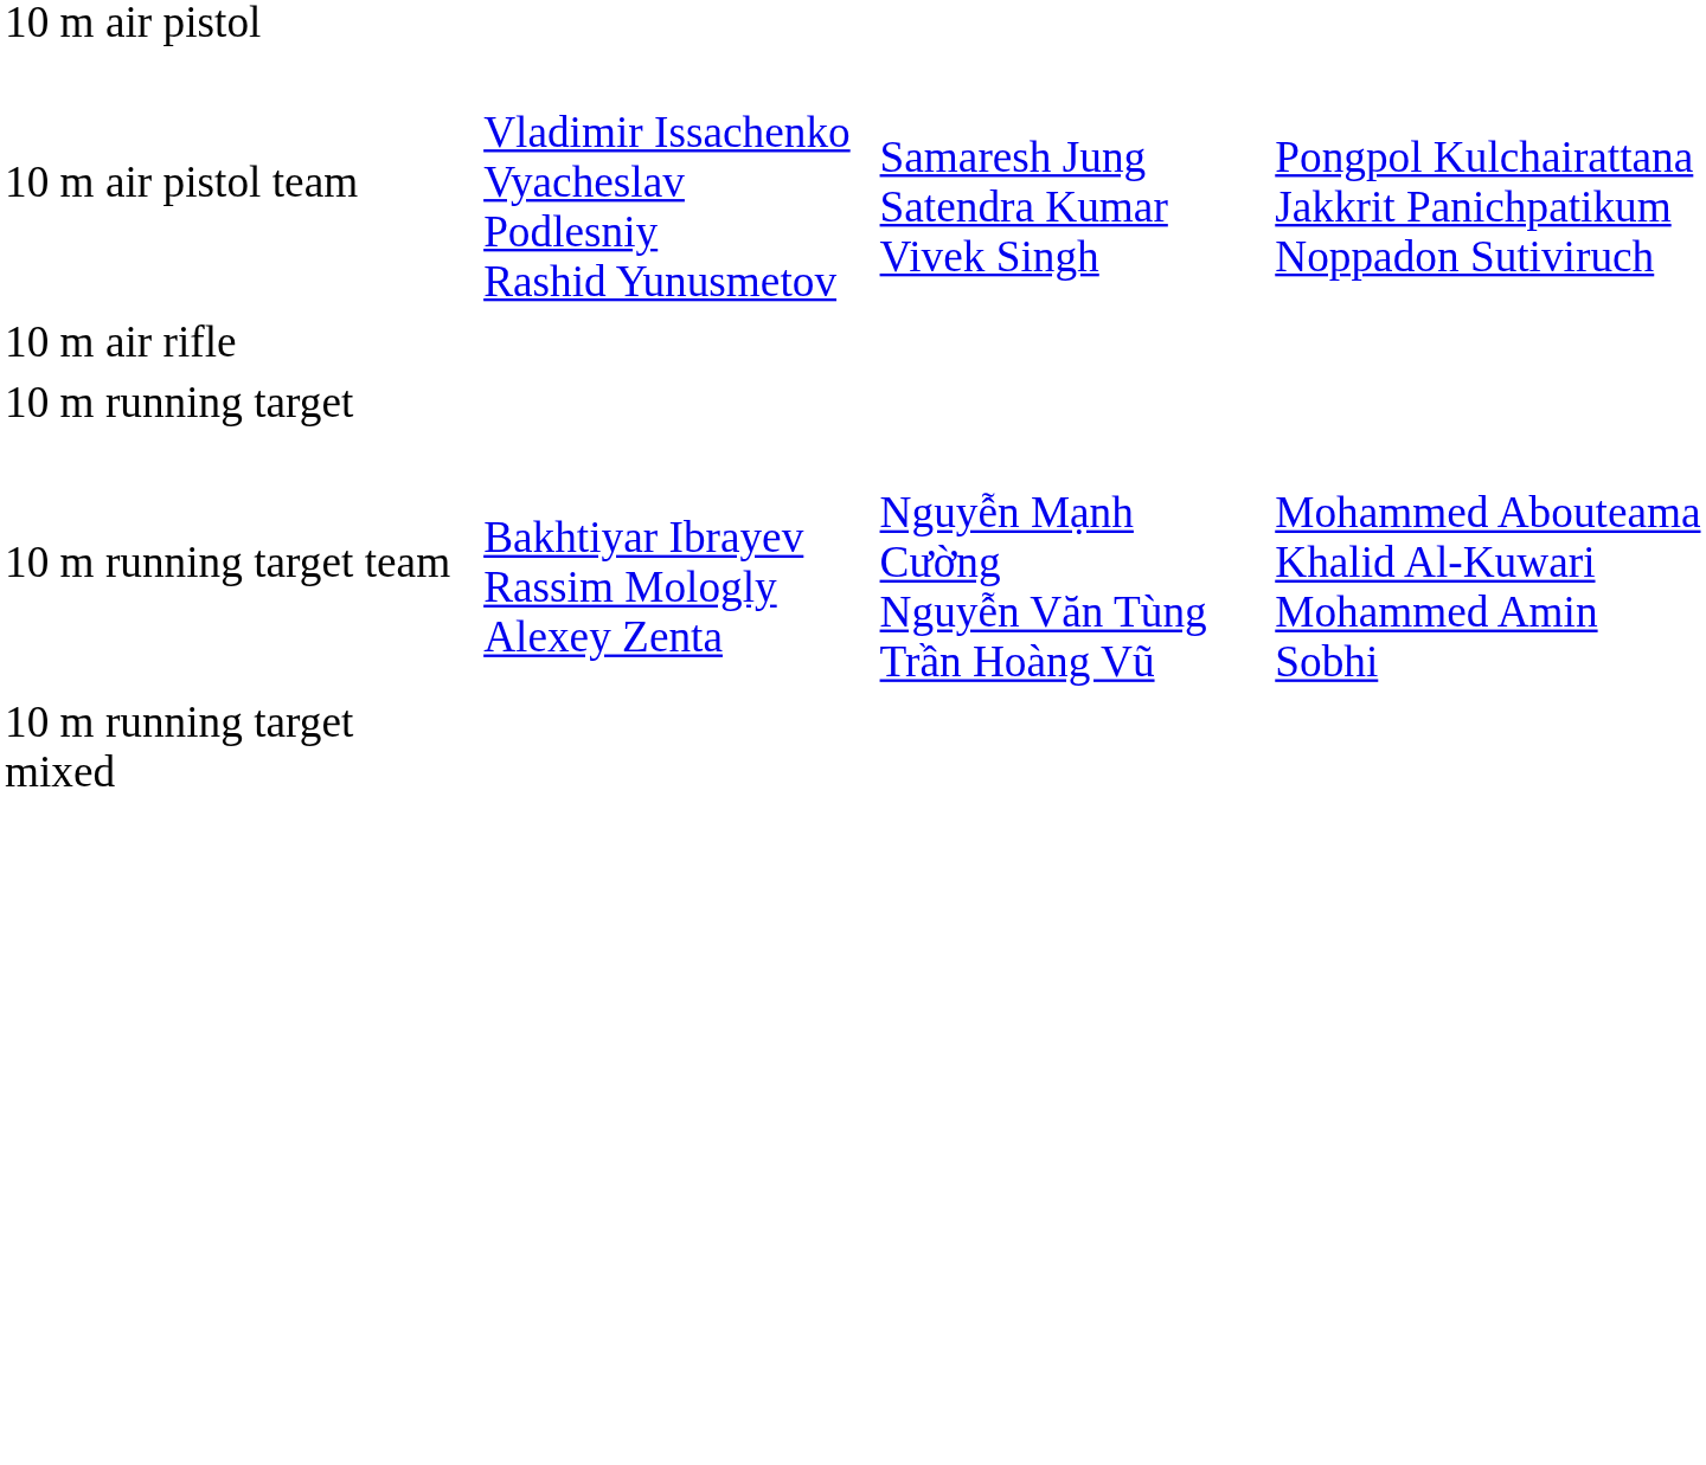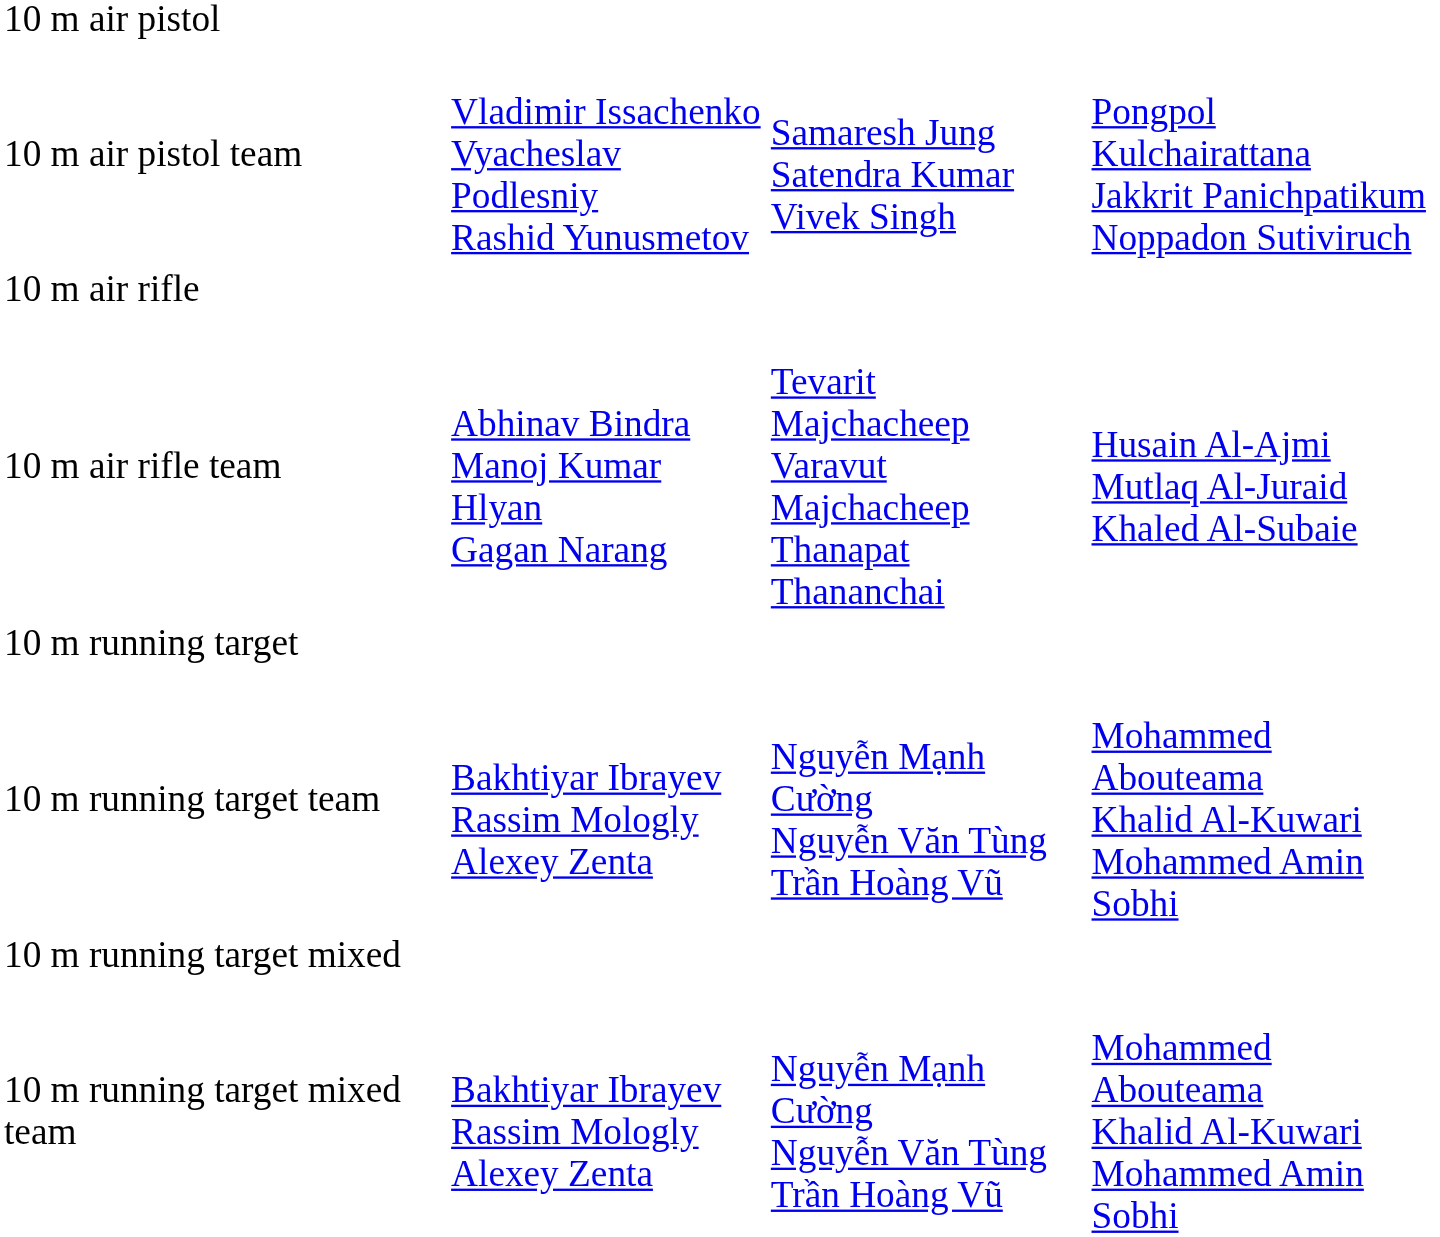+ row: 10 m air rifle team | Abhinav Bindra Manoj Kumar Hlyan Gagan Narang | Tevarit Majchacheep Varavut Majchacheep Thanapat Thananchai | Husain Al-Ajmi Mutlaq Al-Juraid Khaled Al-Subaie
+ row: 10 m running target mixed team | Bakhtiyar Ibrayev Rassim Mologly Alexey Zenta | Nguyễn Mạnh Cường Nguyễn Văn Tùng Trần Hoàng Vũ | Mohammed Abouteama Khalid Al-Kuwari Mohammed Amin Sobhi
